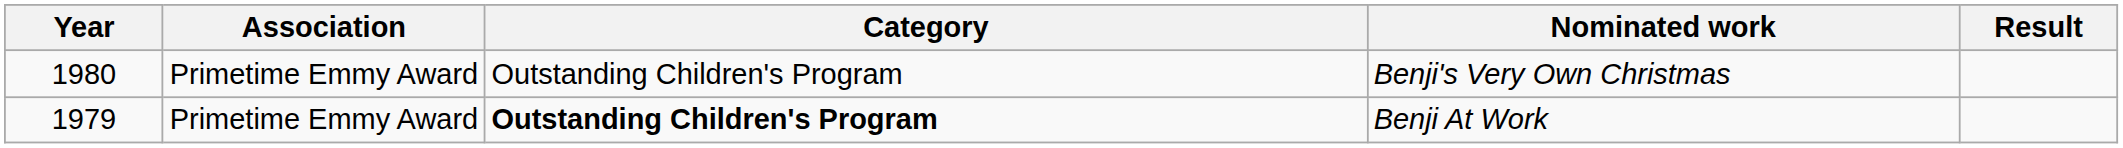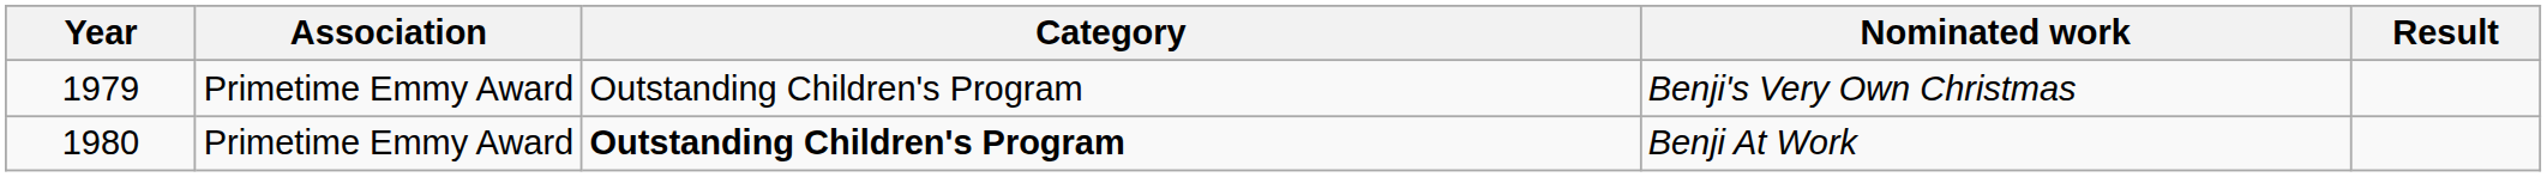Benji's Very Own Christmas | Year: 1980 -> 1979
Benji At Work | Year: 1979 -> 1980
